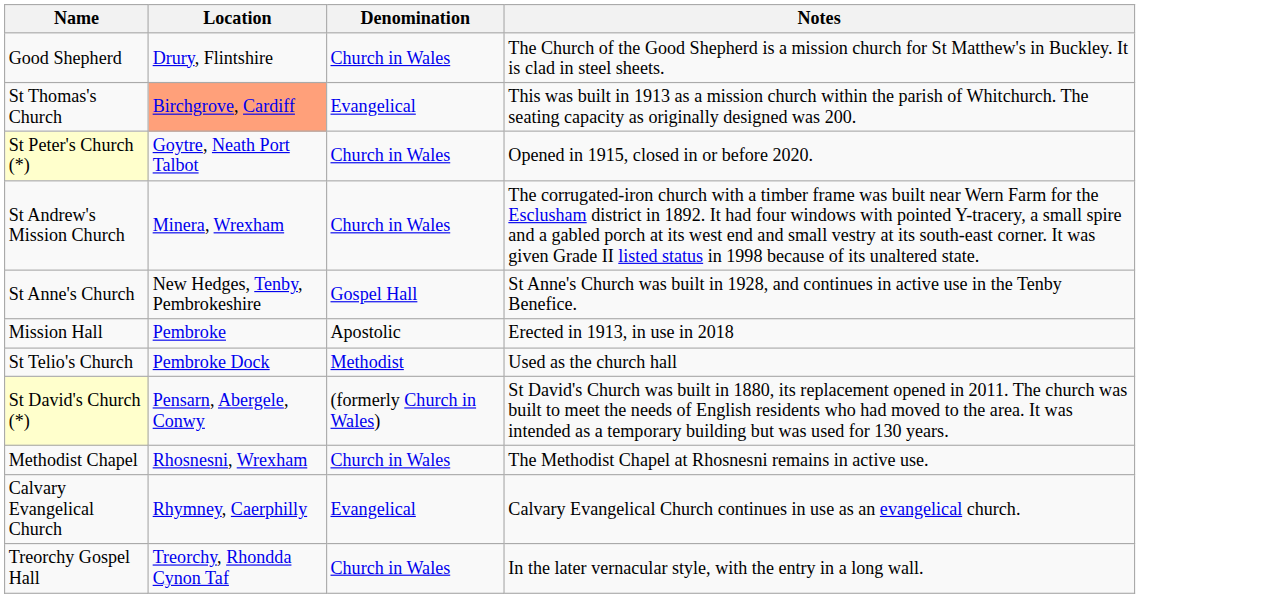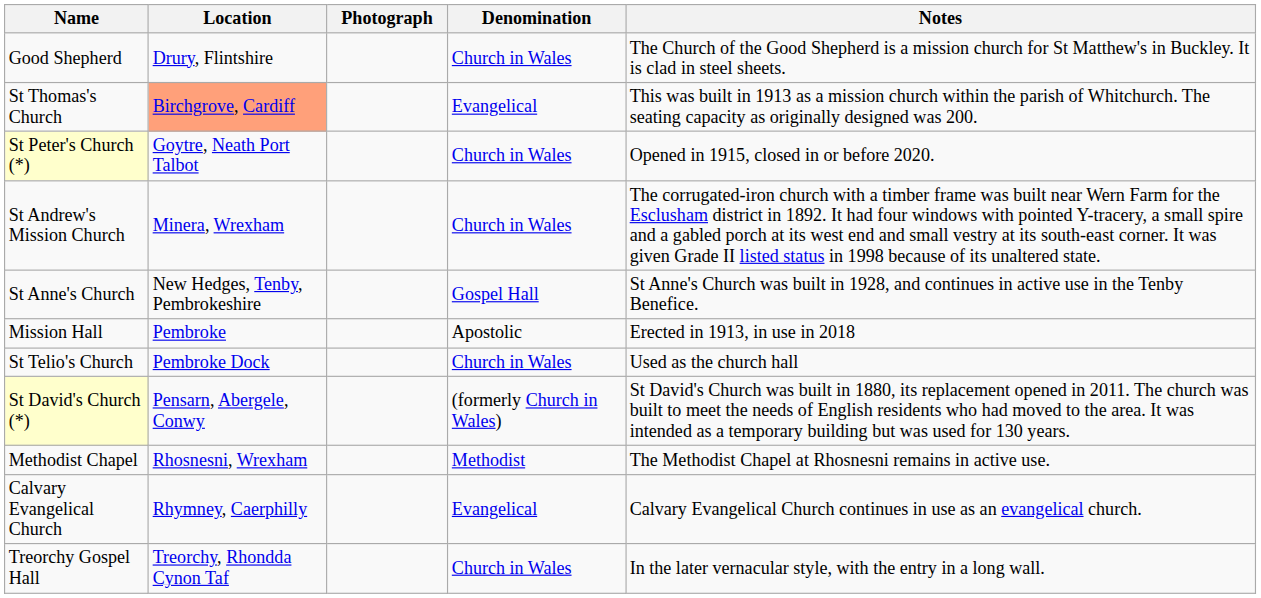+ column: Photograph
St Telio's Church | Denomination: Methodist -> Church in Wales
Methodist Chapel | Denomination: Church in Wales -> Methodist
